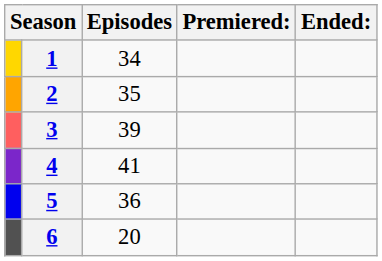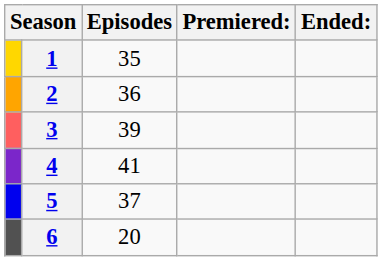1 | Episodes: 34 -> 35
2 | Episodes: 35 -> 36
5 | Episodes: 36 -> 37
